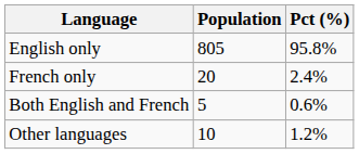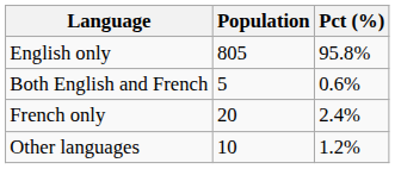rows swapped: French only <-> Both English and French
